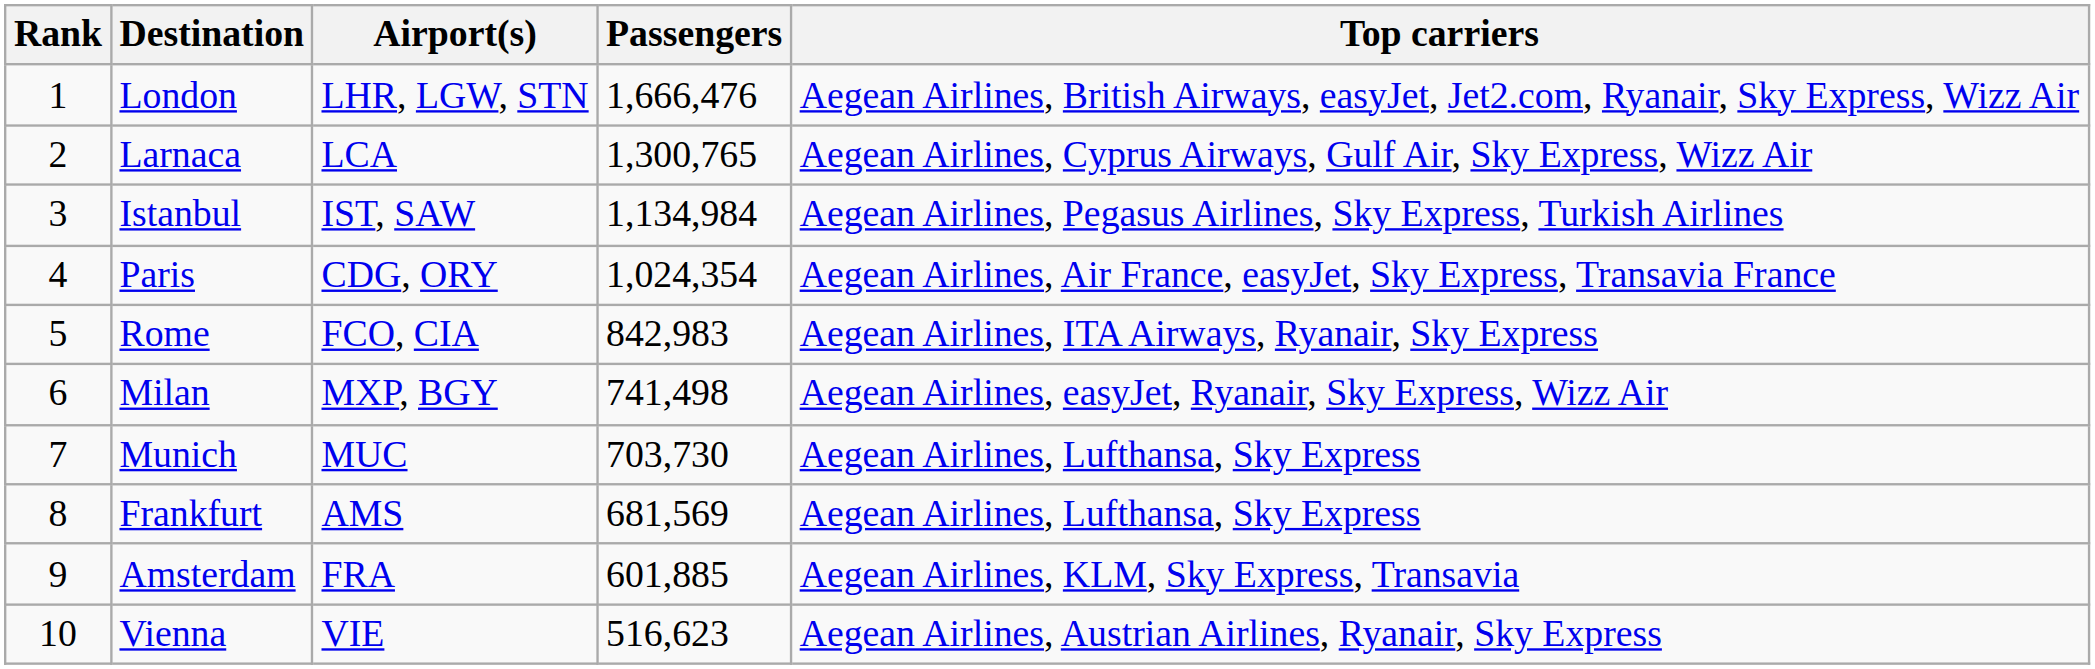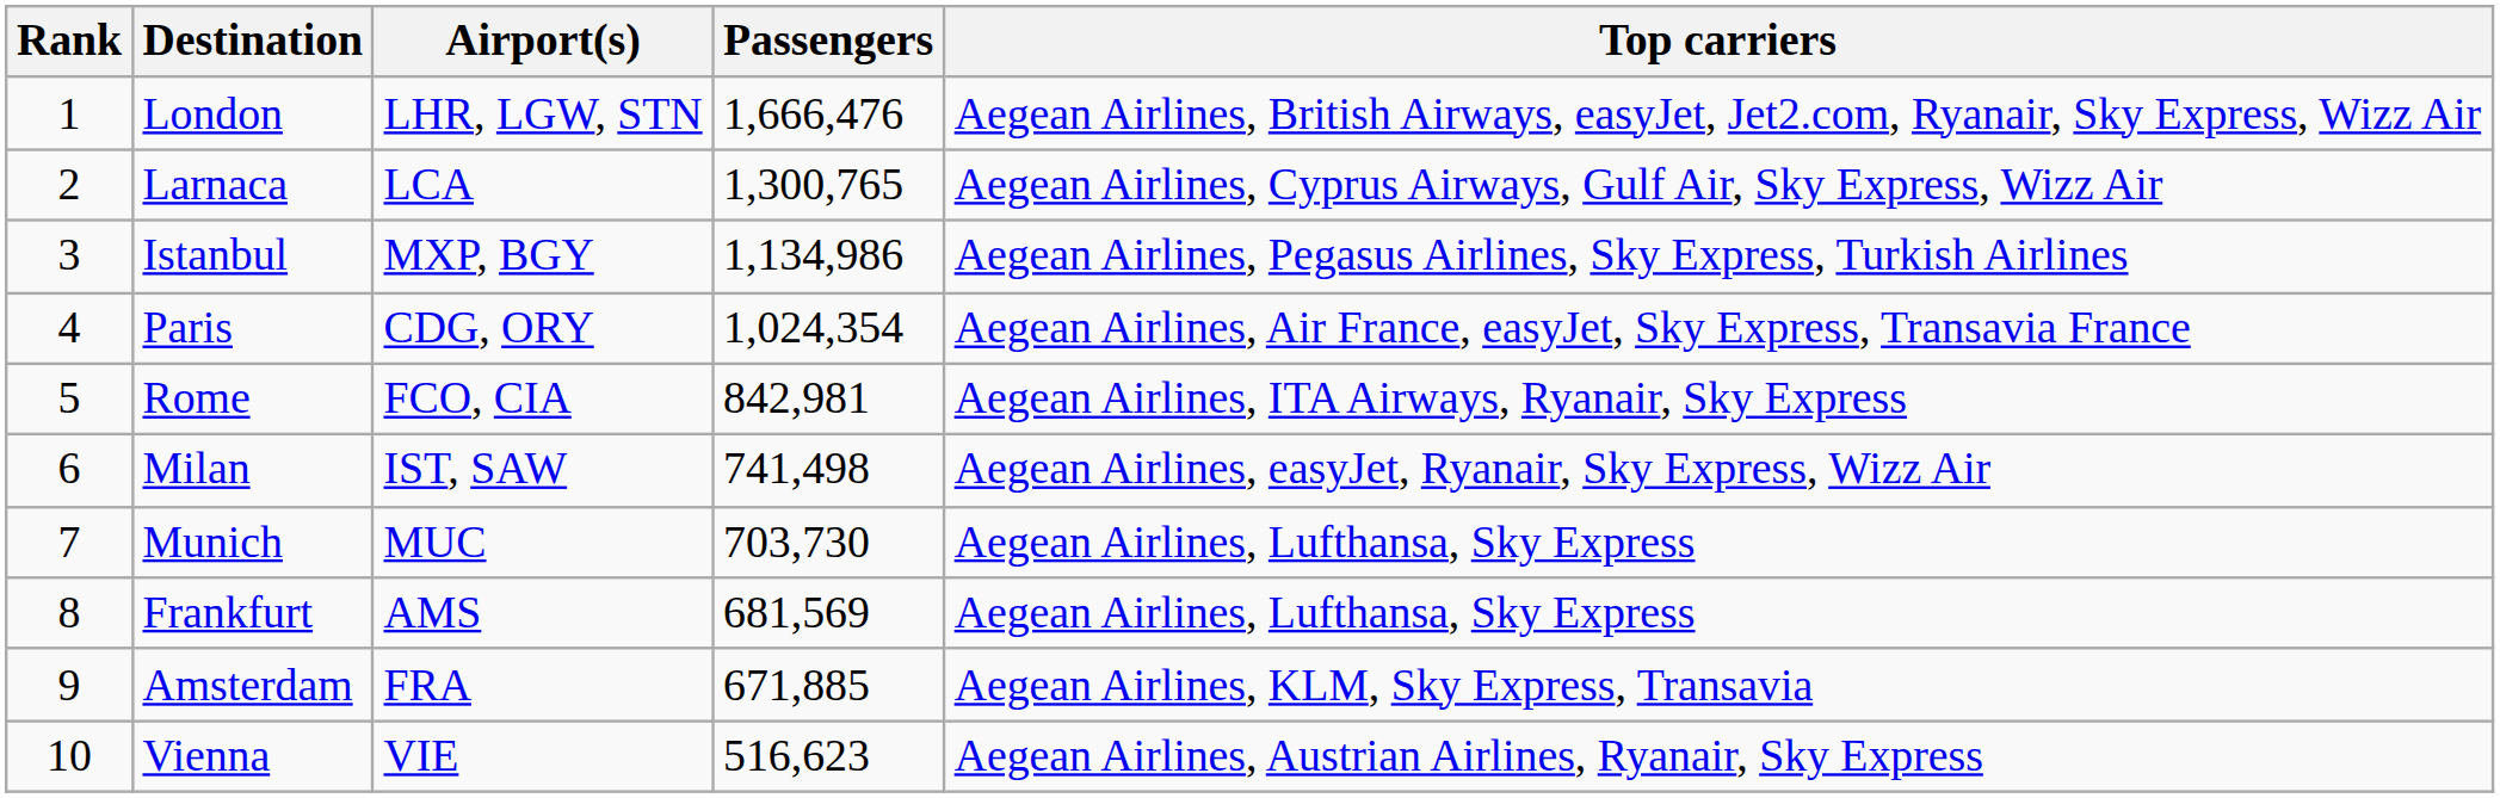Istanbul | Airport(s): IST, SAW -> MXP, BGY
Istanbul | Passengers: 1,134,984 -> 1,134,986
Rome | Passengers: 842,983 -> 842,981
Milan | Airport(s): MXP, BGY -> IST, SAW
Amsterdam | Passengers: 601,885 -> 671,885
